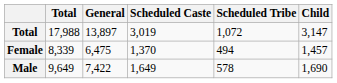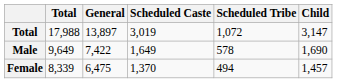rows swapped: Male <-> Female
